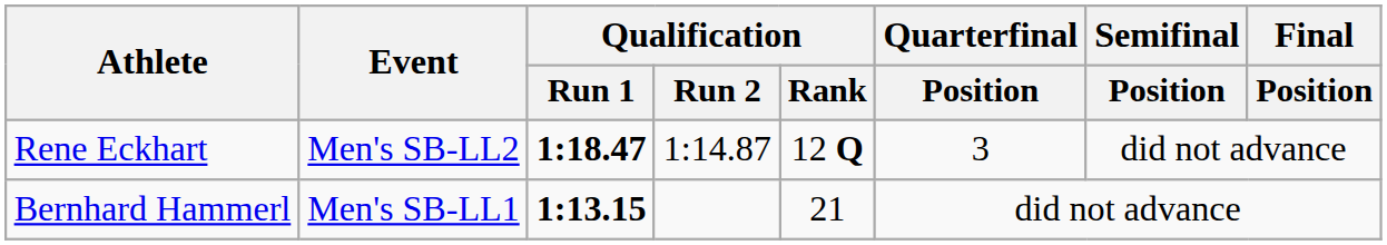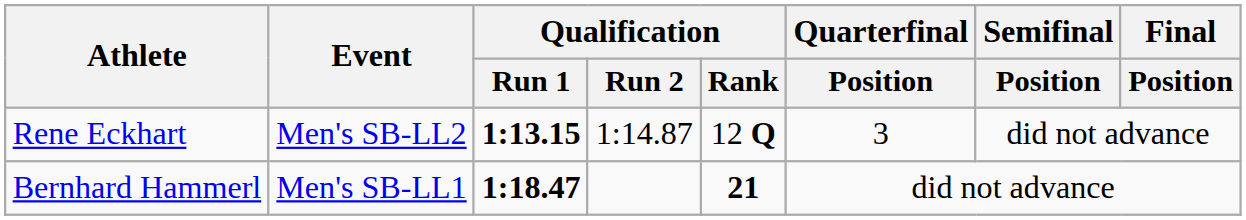Rene Eckhart | Qualification / Run 1: 1:18.47 -> 1:13.15
Bernhard Hammerl | Qualification / Run 1: 1:13.15 -> 1:18.47
Bernhard Hammerl | Qualification / Rank: normal -> bold
